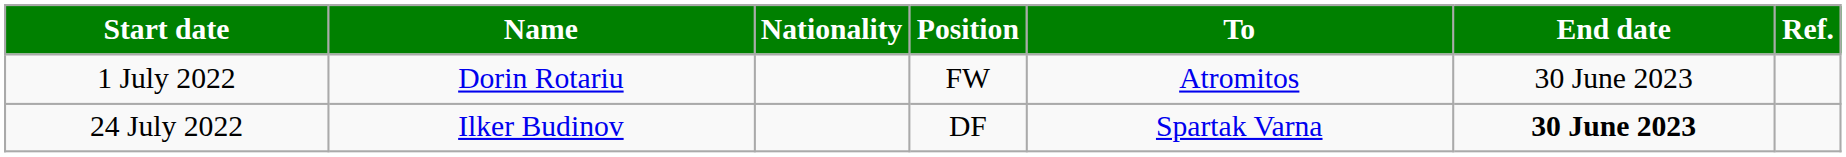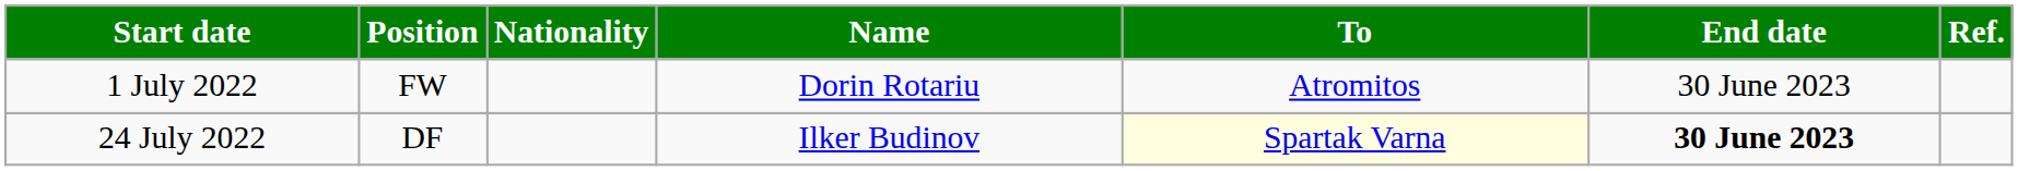columns swapped: Position <-> Name
24 July 2022 | To: no background -> lightyellow background
